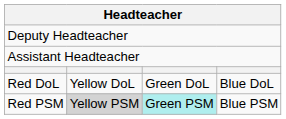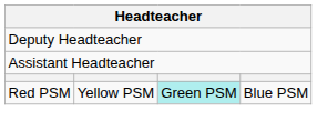- row: Red DoL | Yellow DoL | Green DoL | Blue DoL
Red PSM | column 2: lightgrey background -> no background
